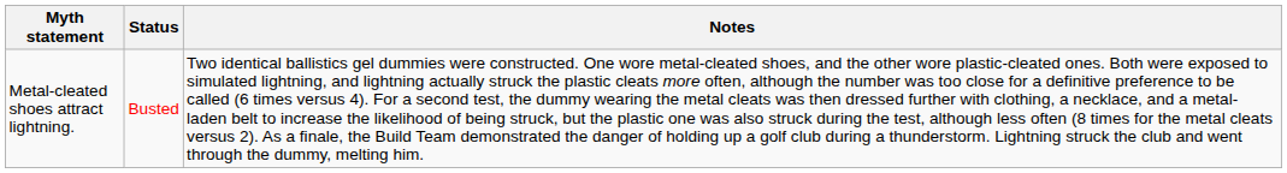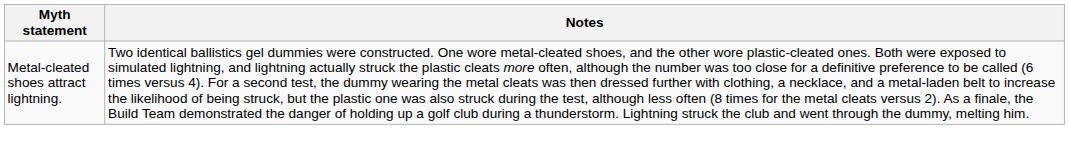- column: Status | Busted
